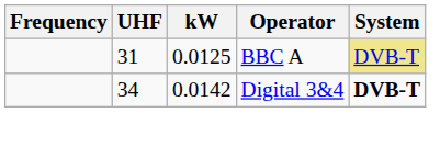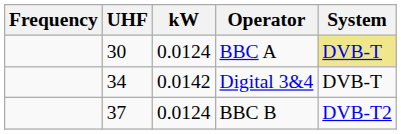BBC A | UHF: 31 -> 30
BBC A | kW: 0.0125 -> 0.0124
Digital 3&4 | System: bold -> normal
+ row: 37 | 0.0124 | BBC B | DVB-T2
